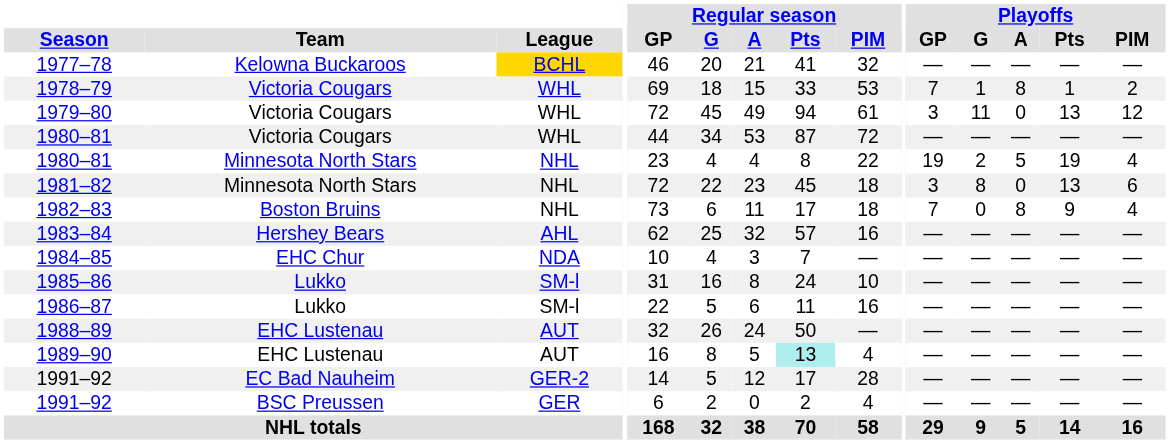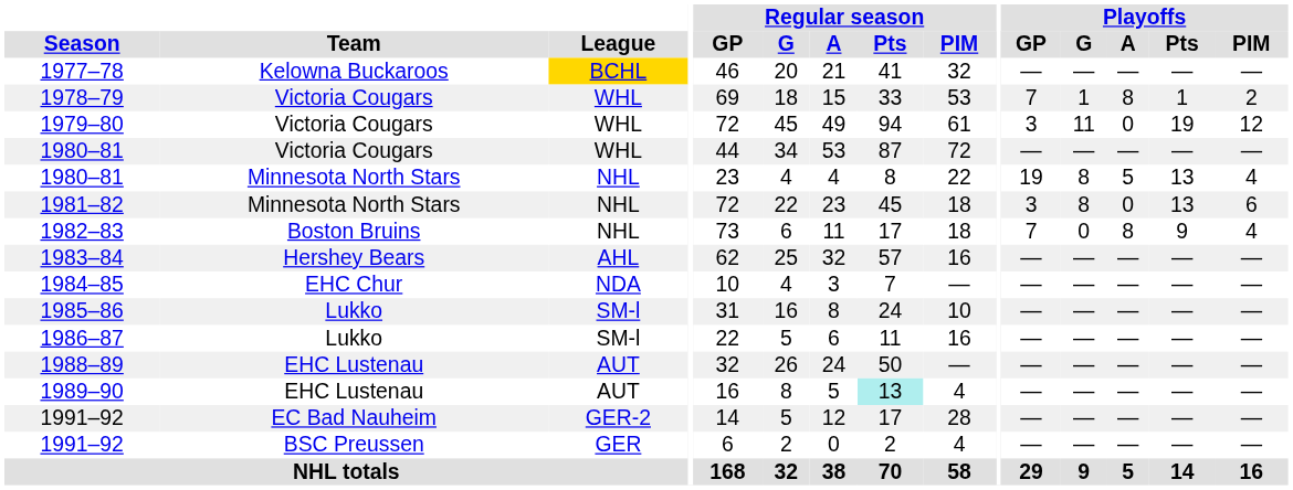1979–80 | Playoffs / Pts: 13 -> 19
1980–81 / Minnesota North Stars | Playoffs / G: 2 -> 8
1980–81 / Minnesota North Stars | Playoffs / Pts: 19 -> 13
